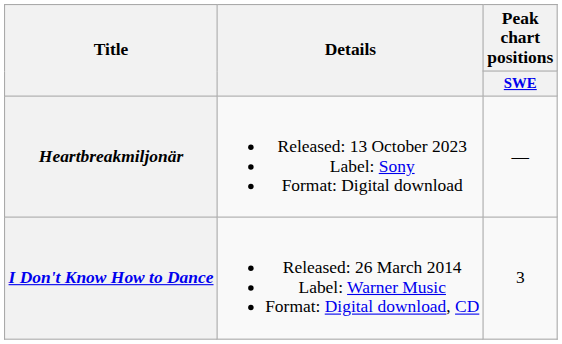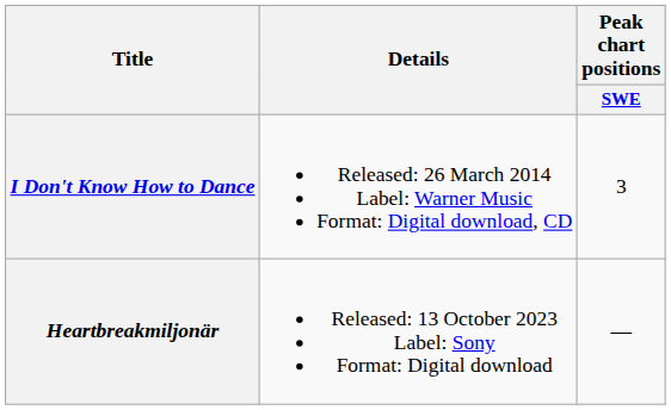rows swapped: I Don't Know How to Dance <-> Heartbreakmiljonär
